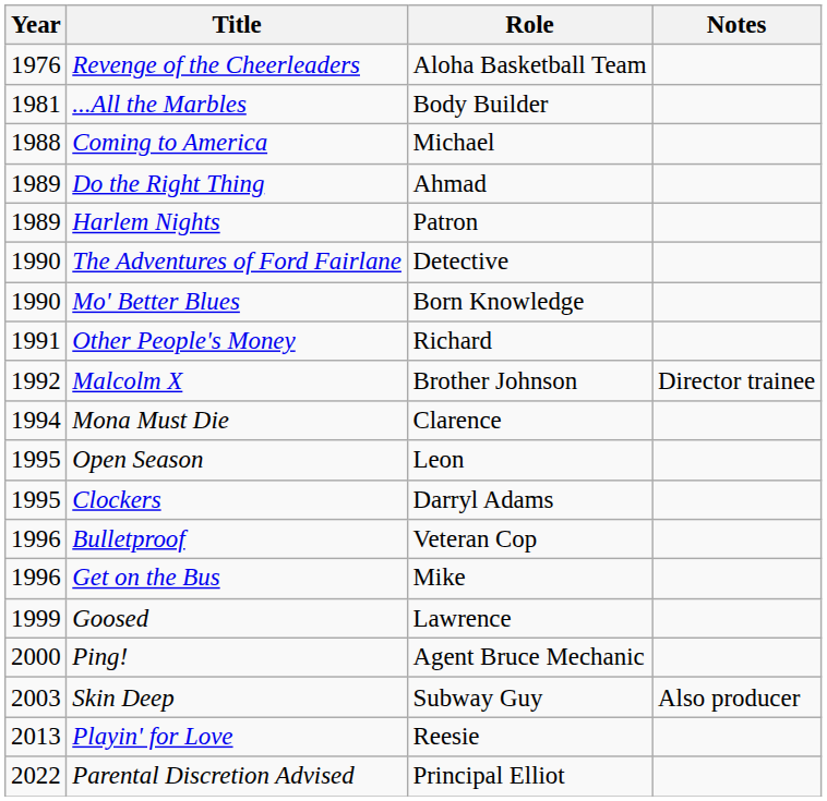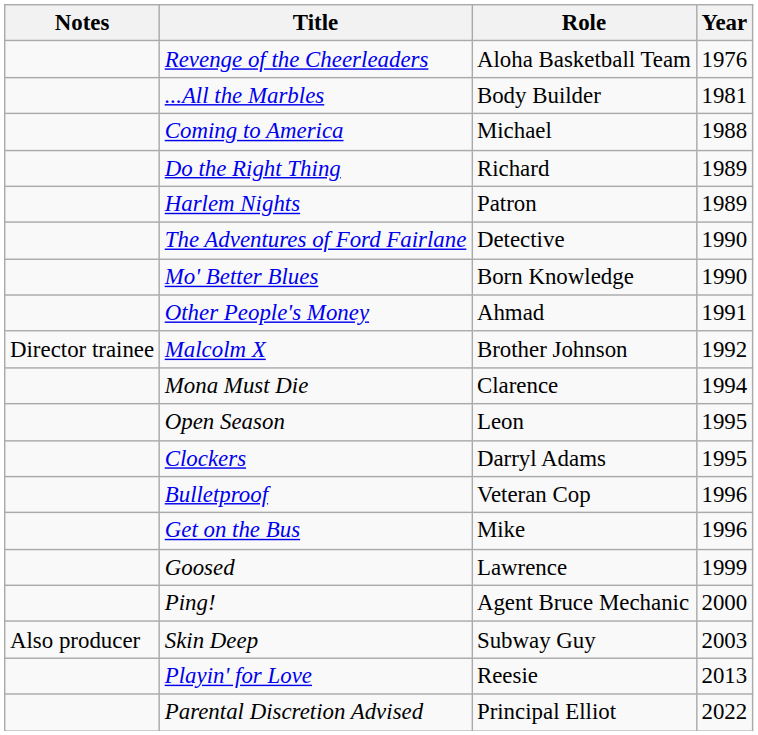columns swapped: Year <-> Notes
Do the Right Thing | Role: Ahmad -> Richard
Other People's Money | Role: Richard -> Ahmad
